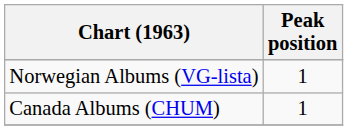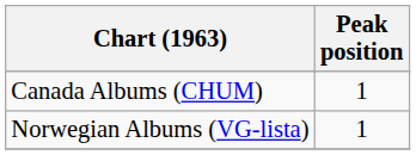rows swapped: Canada Albums (CHUM) <-> Norwegian Albums (VG-lista)
